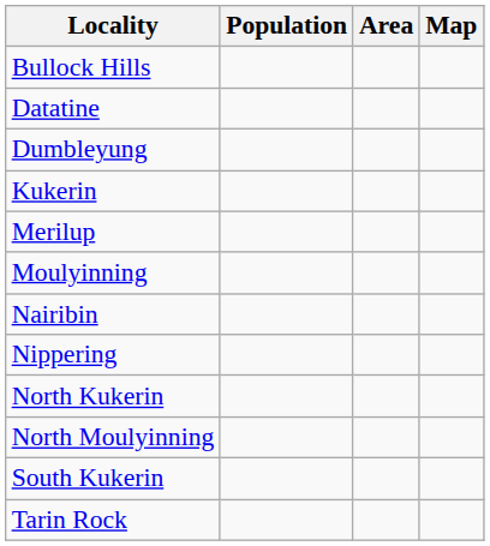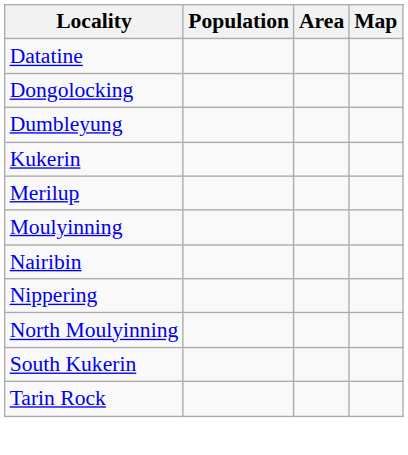- row: Bullock Hills
+ row: Dongolocking
- row: North Kukerin
